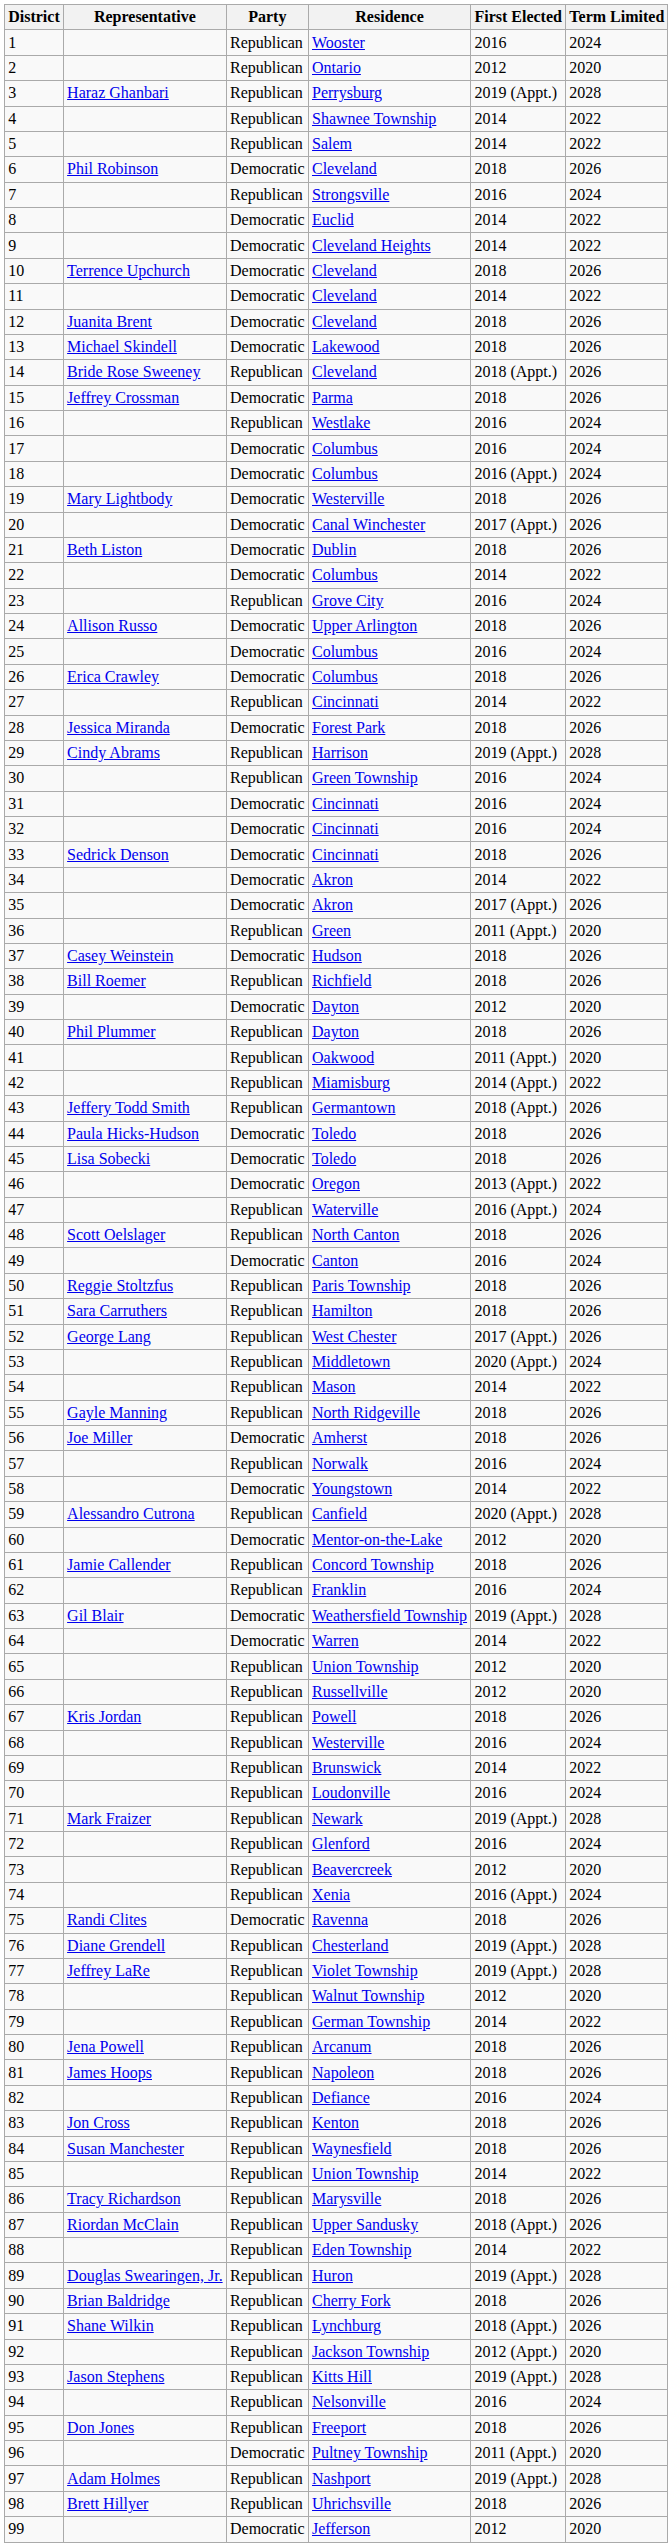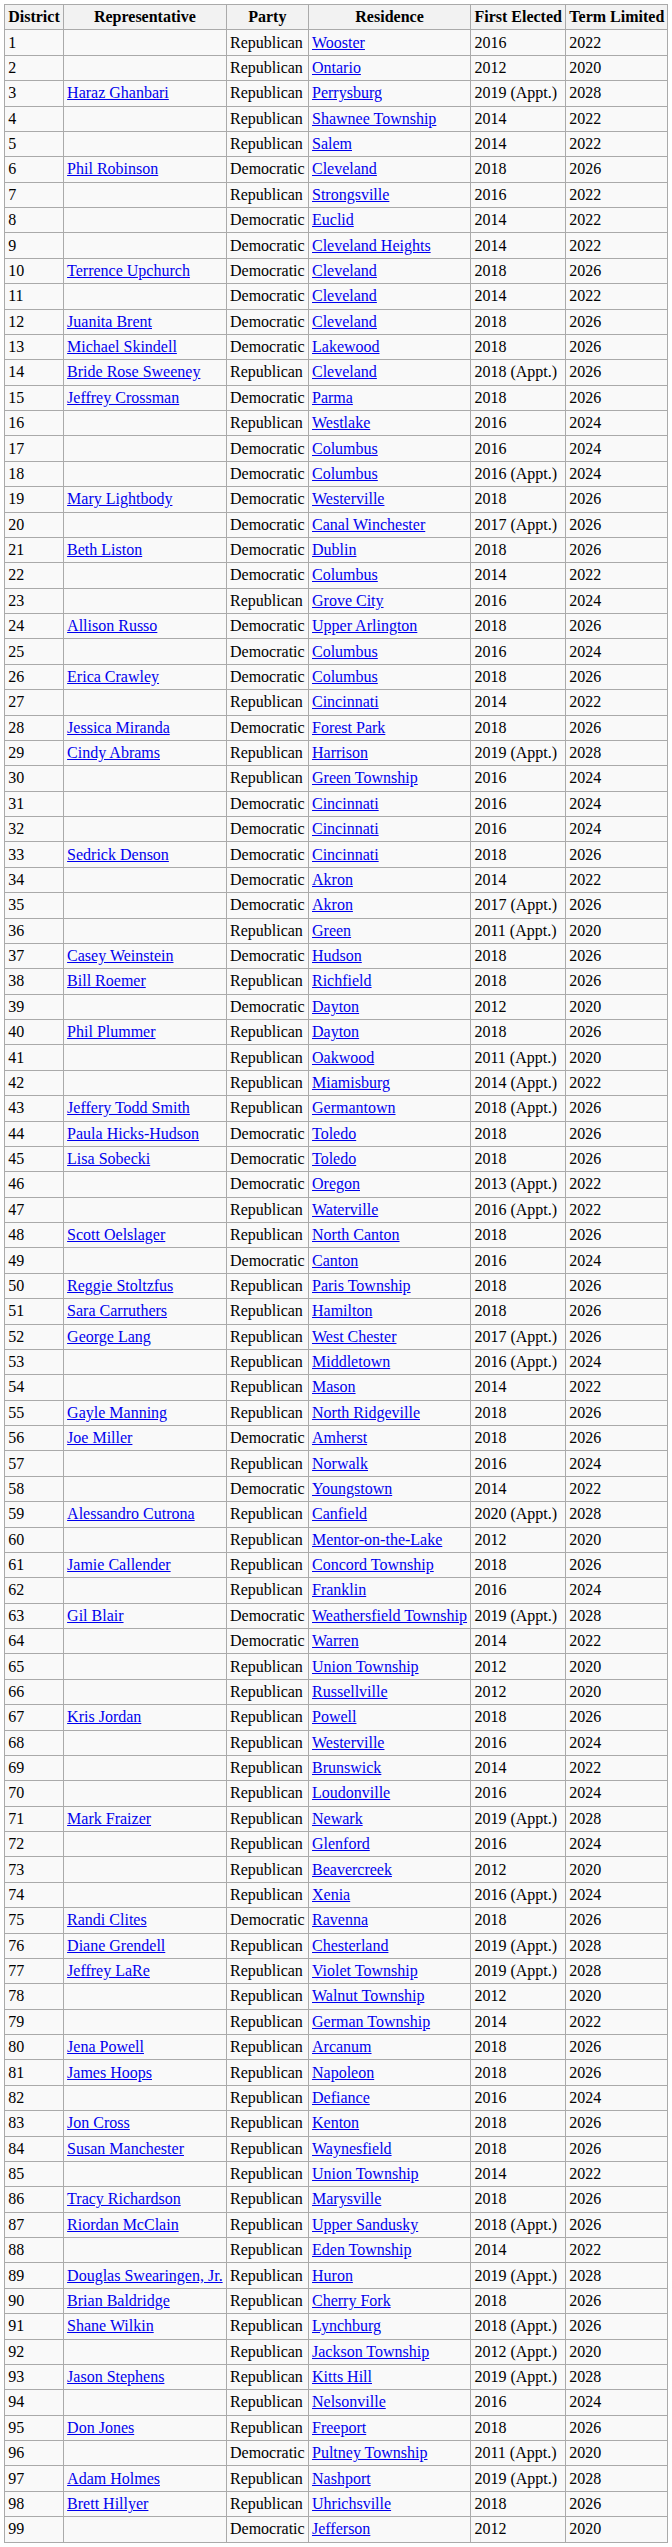1 | Term Limited: 2024 -> 2022
7 | Term Limited: 2024 -> 2022
47 | Term Limited: 2024 -> 2022
53 | First Elected: 2020 (Appt.) -> 2016 (Appt.)
60 | Party: Democratic -> Republican
